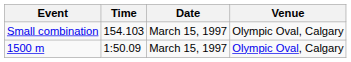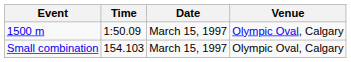rows swapped: 1500 m <-> Small combination
